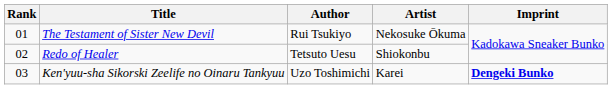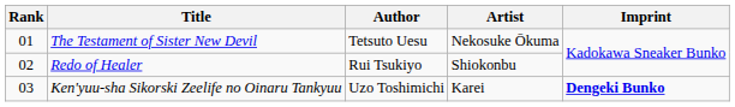The Testament of Sister New Devil | Author: Rui Tsukiyo -> Tetsuto Uesu
Redo of Healer | Author: Tetsuto Uesu -> Rui Tsukiyo
